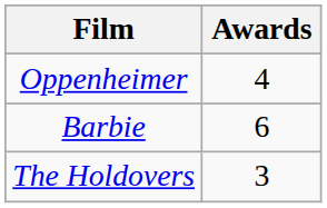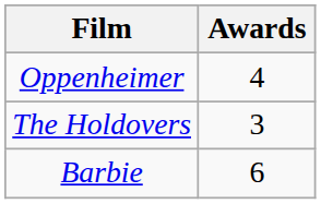rows swapped: Barbie <-> The Holdovers
